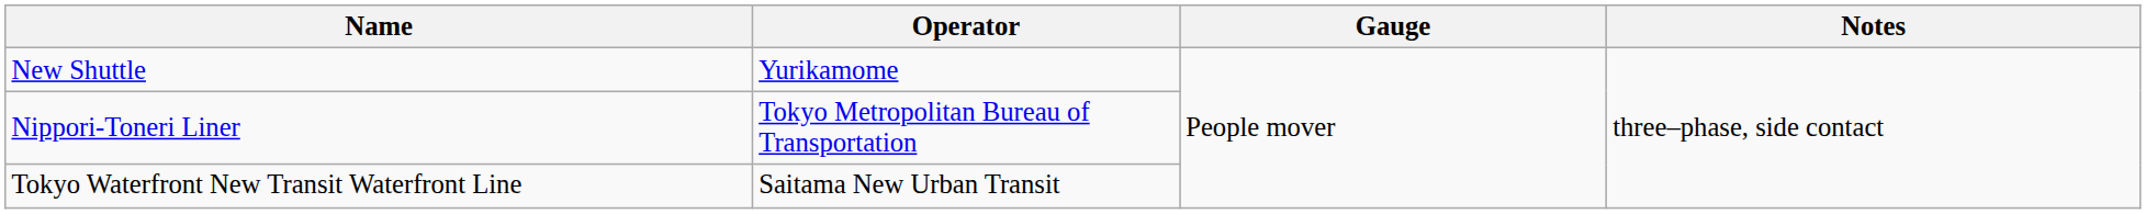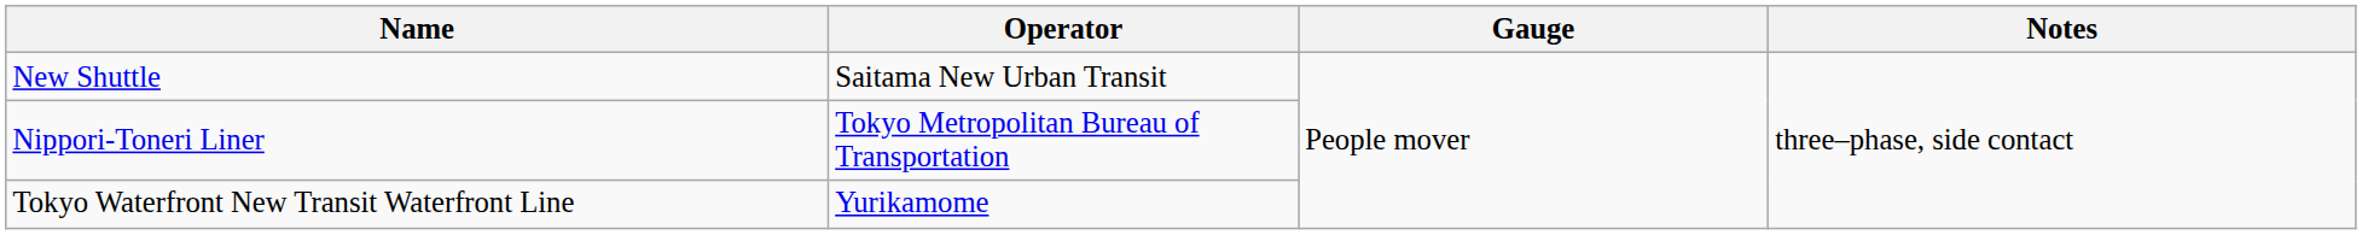New Shuttle | Operator: Yurikamome -> Saitama New Urban Transit
Tokyo Waterfront New Transit Waterfront Line | Operator: Saitama New Urban Transit -> Yurikamome
